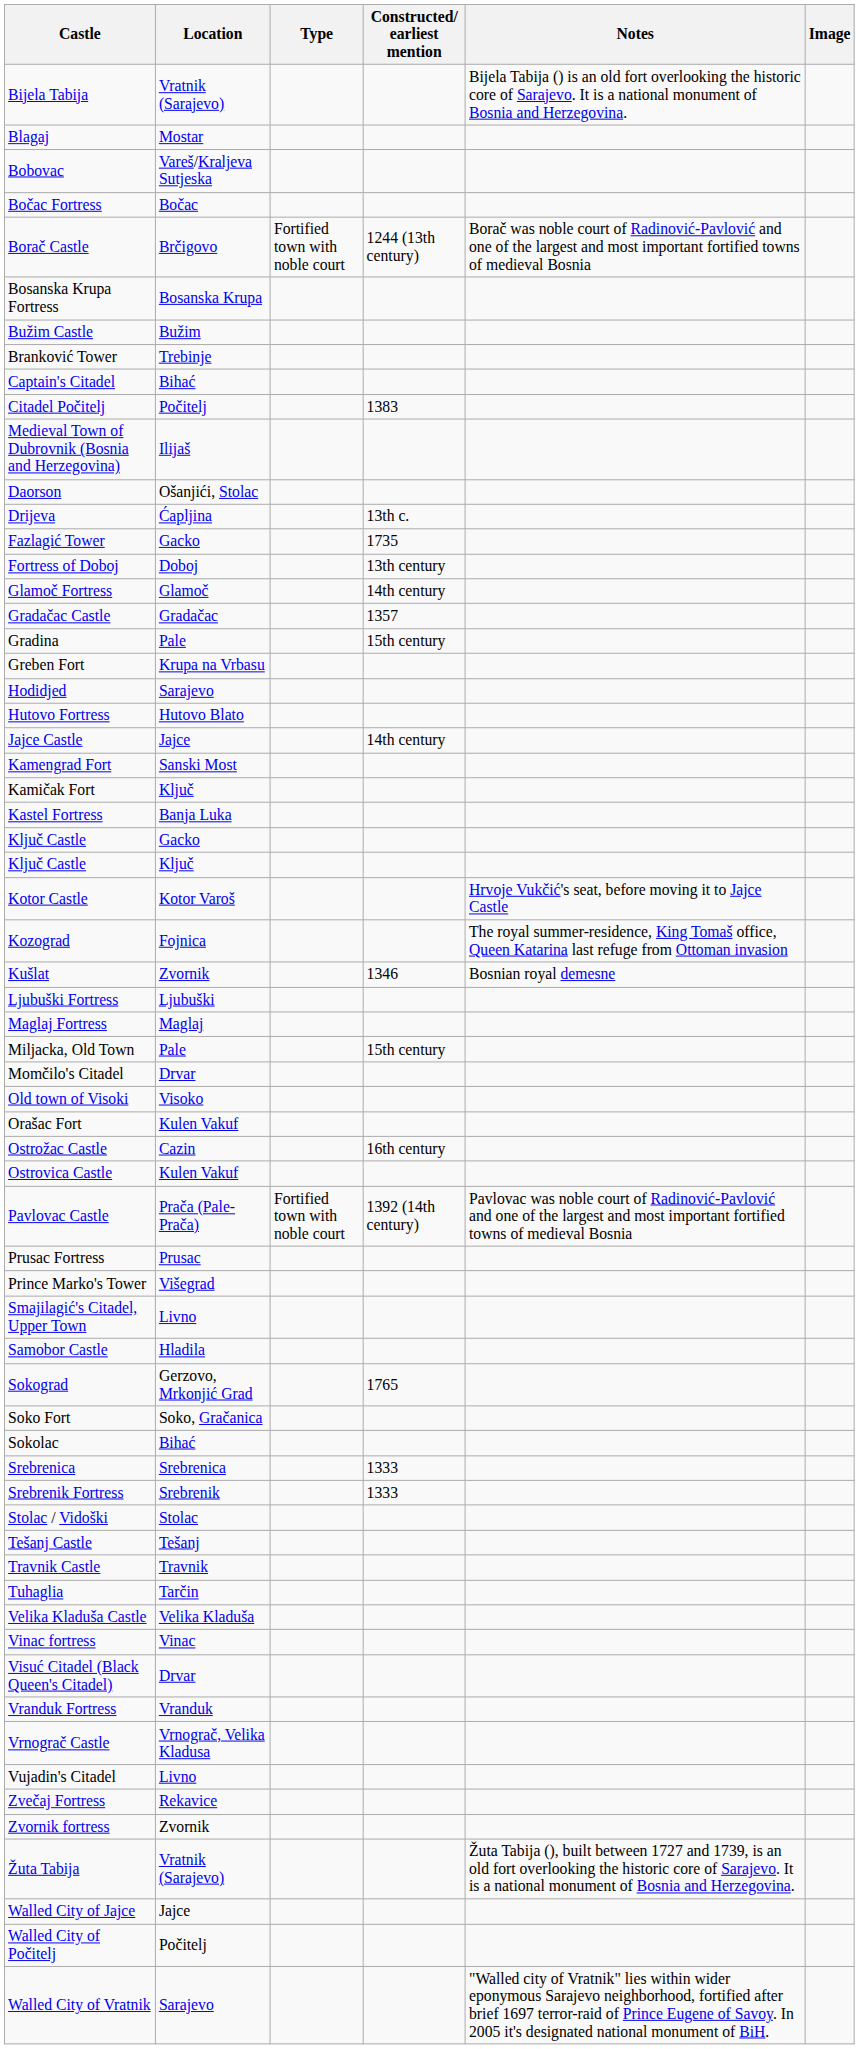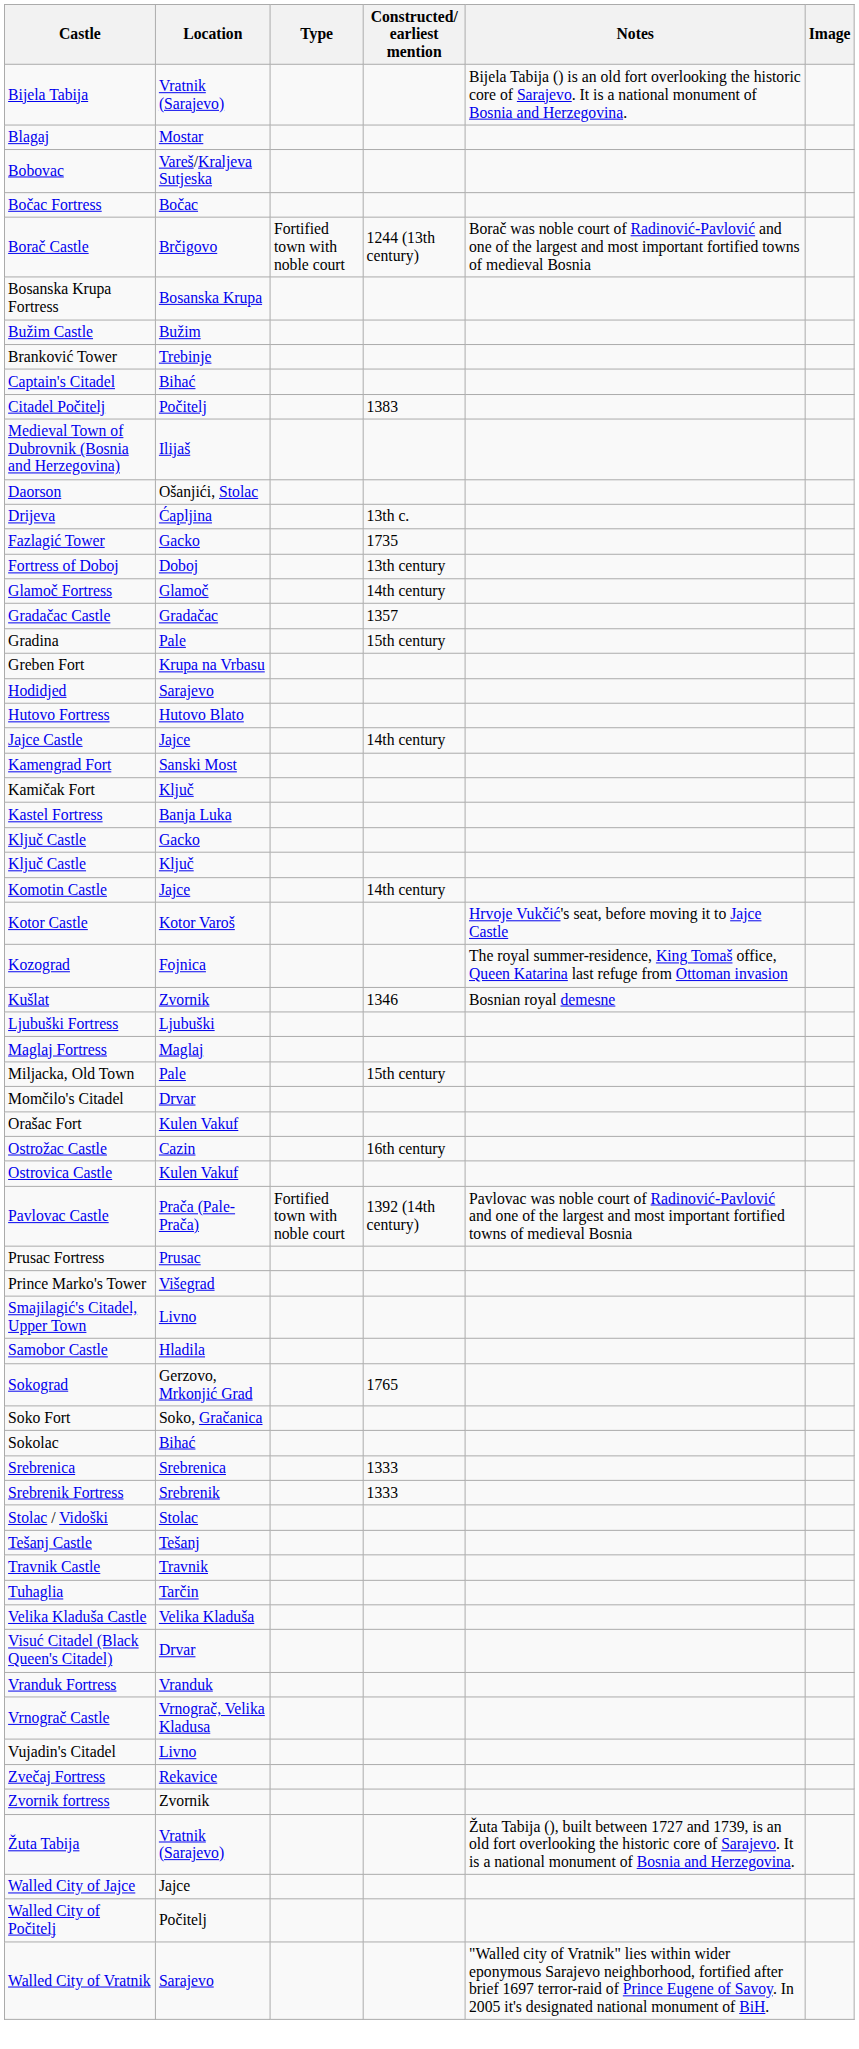+ row: Komotin Castle | Jajce | 14th century
- row: Old town of Visoki | Visoko
- row: Vinac fortress | Vinac
